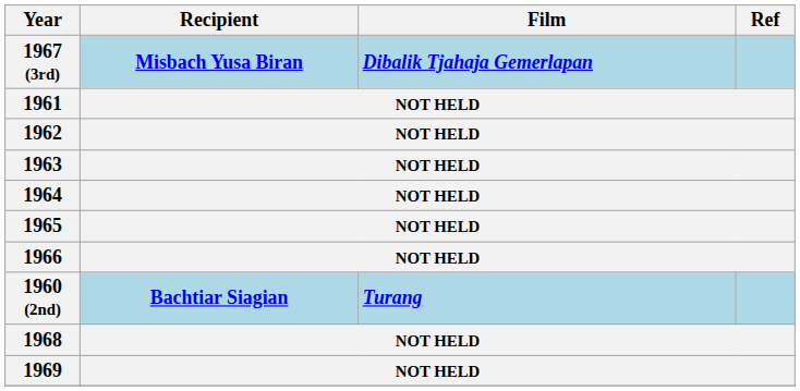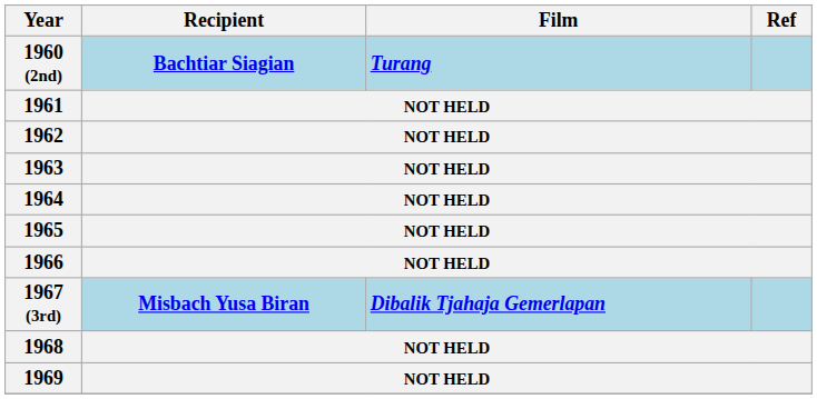rows swapped: 1960 (2nd) <-> 1967 (3rd)
